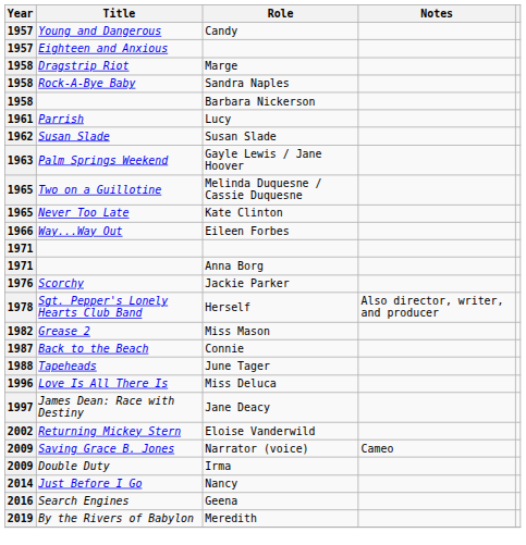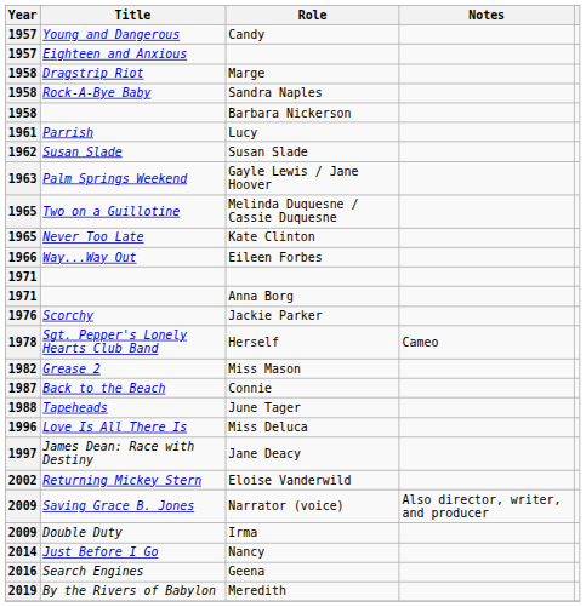Herself | Notes: Also director, writer, and producer -> Cameo
Narrator (voice) | Notes: Cameo -> Also director, writer, and producer
